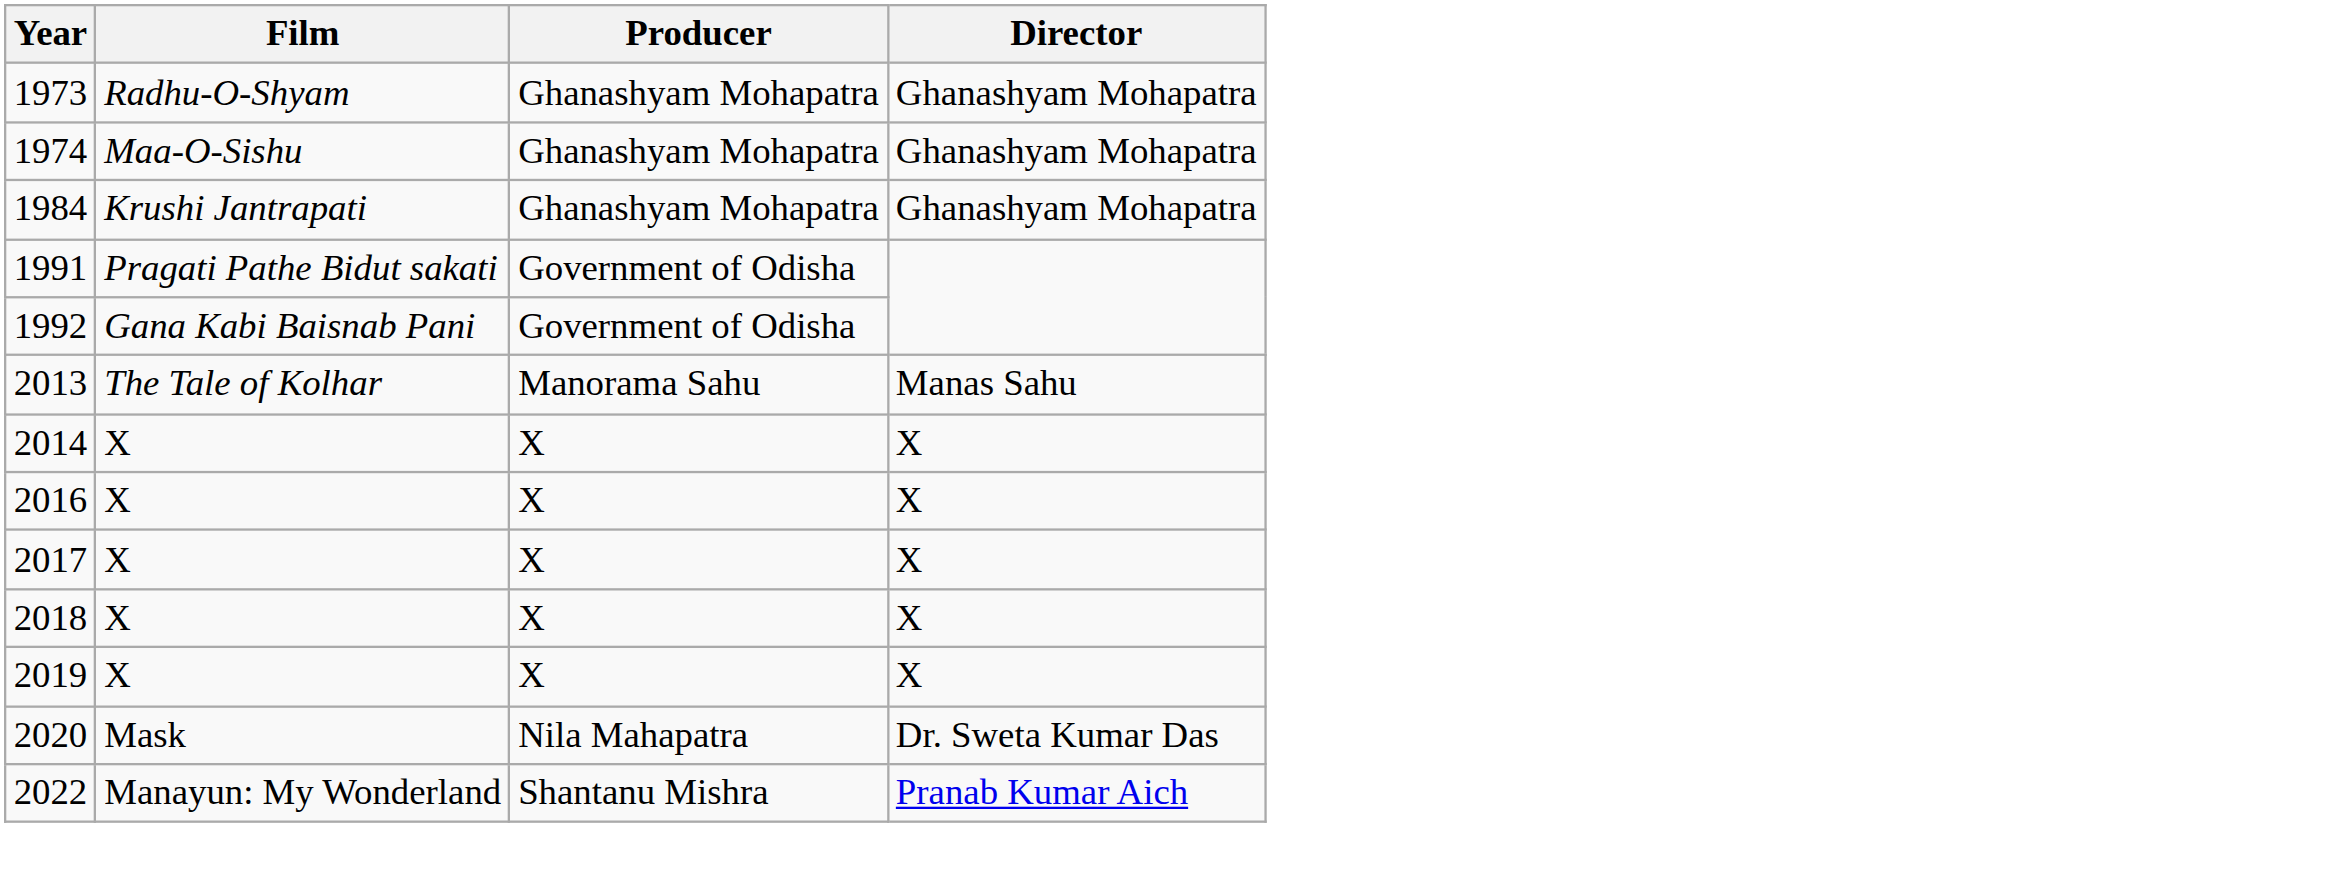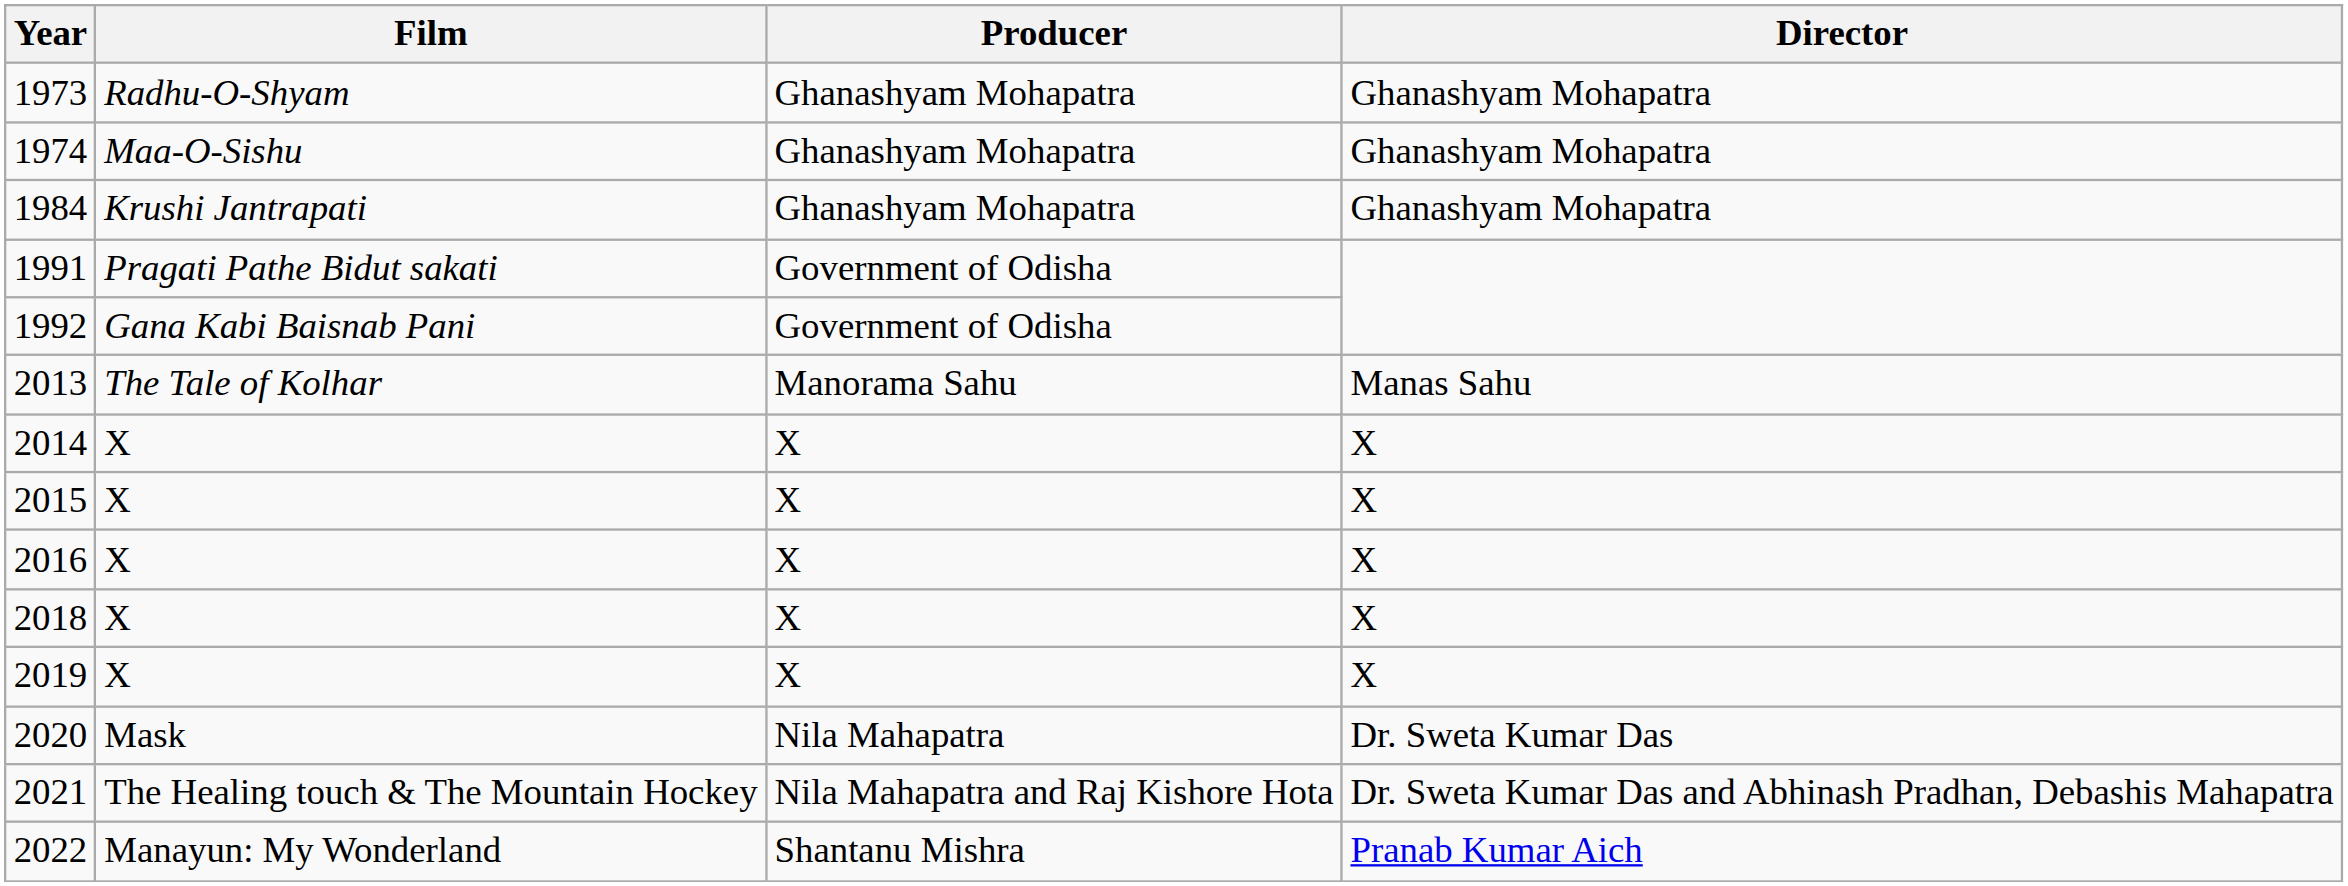+ row: 2015 | X | X | X
- row: 2017 | X | X | X
+ row: 2021 | The Healing touch & The Mountain Hockey | Nila Mahapatra and Raj Kishore Hota | Dr. Sweta Kumar Das and Abhinash Pradhan, Debashis Mahapatra
